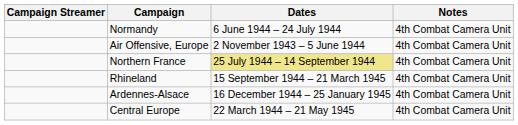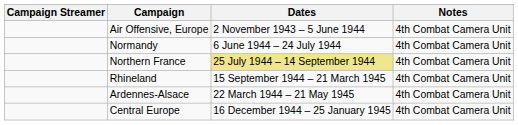rows swapped: Air Offensive, Europe <-> Normandy
Ardennes-Alsace | Dates: 16 December 1944 – 25 January 1945 -> 22 March 1944 – 21 May 1945
Central Europe | Dates: 22 March 1944 – 21 May 1945 -> 16 December 1944 – 25 January 1945
